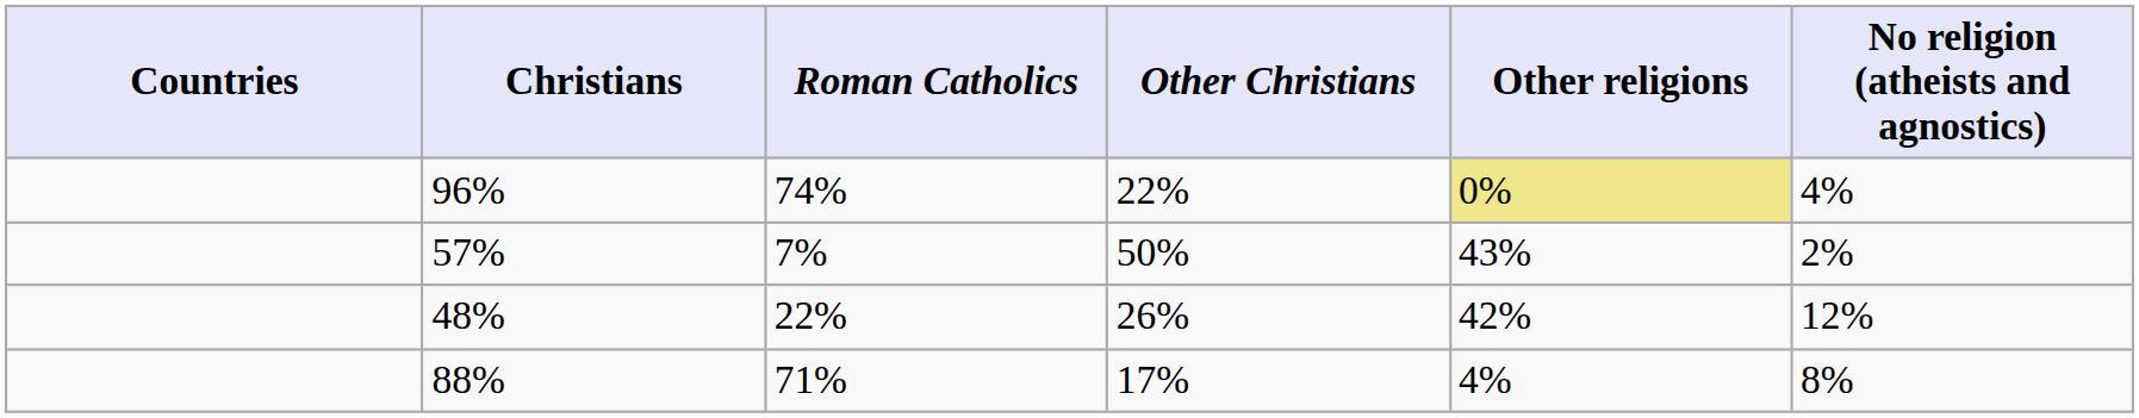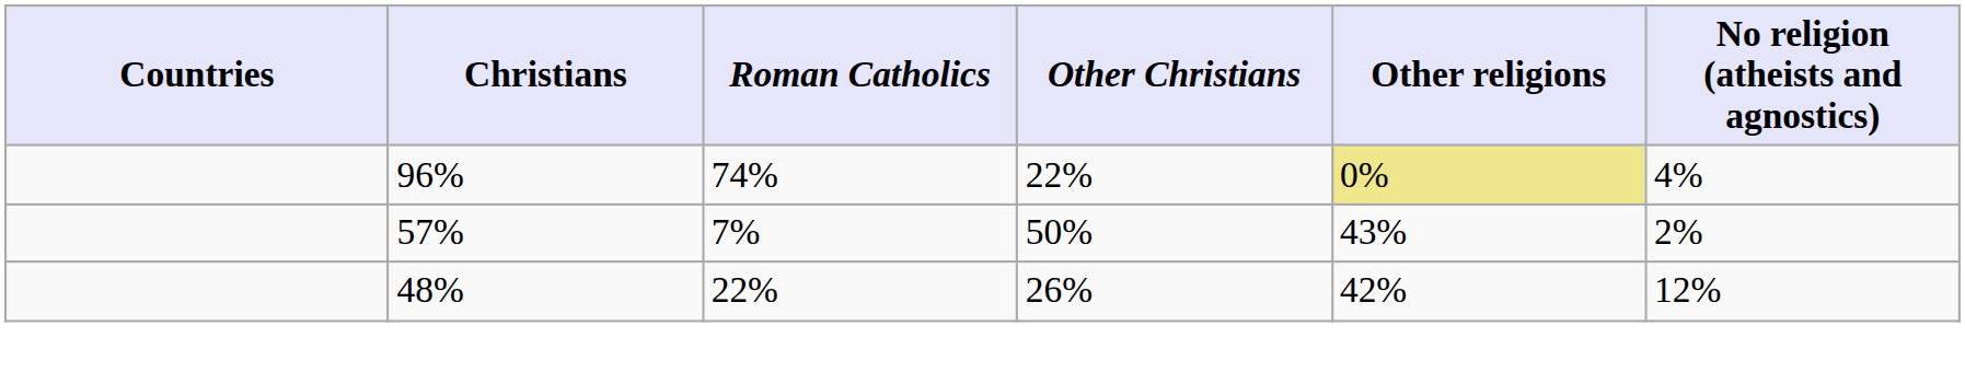- row: 88% | 71% | 17% | 4% | 8%
